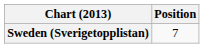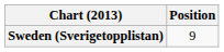Sweden (Sverigetopplistan) | Position: 7 -> 9
